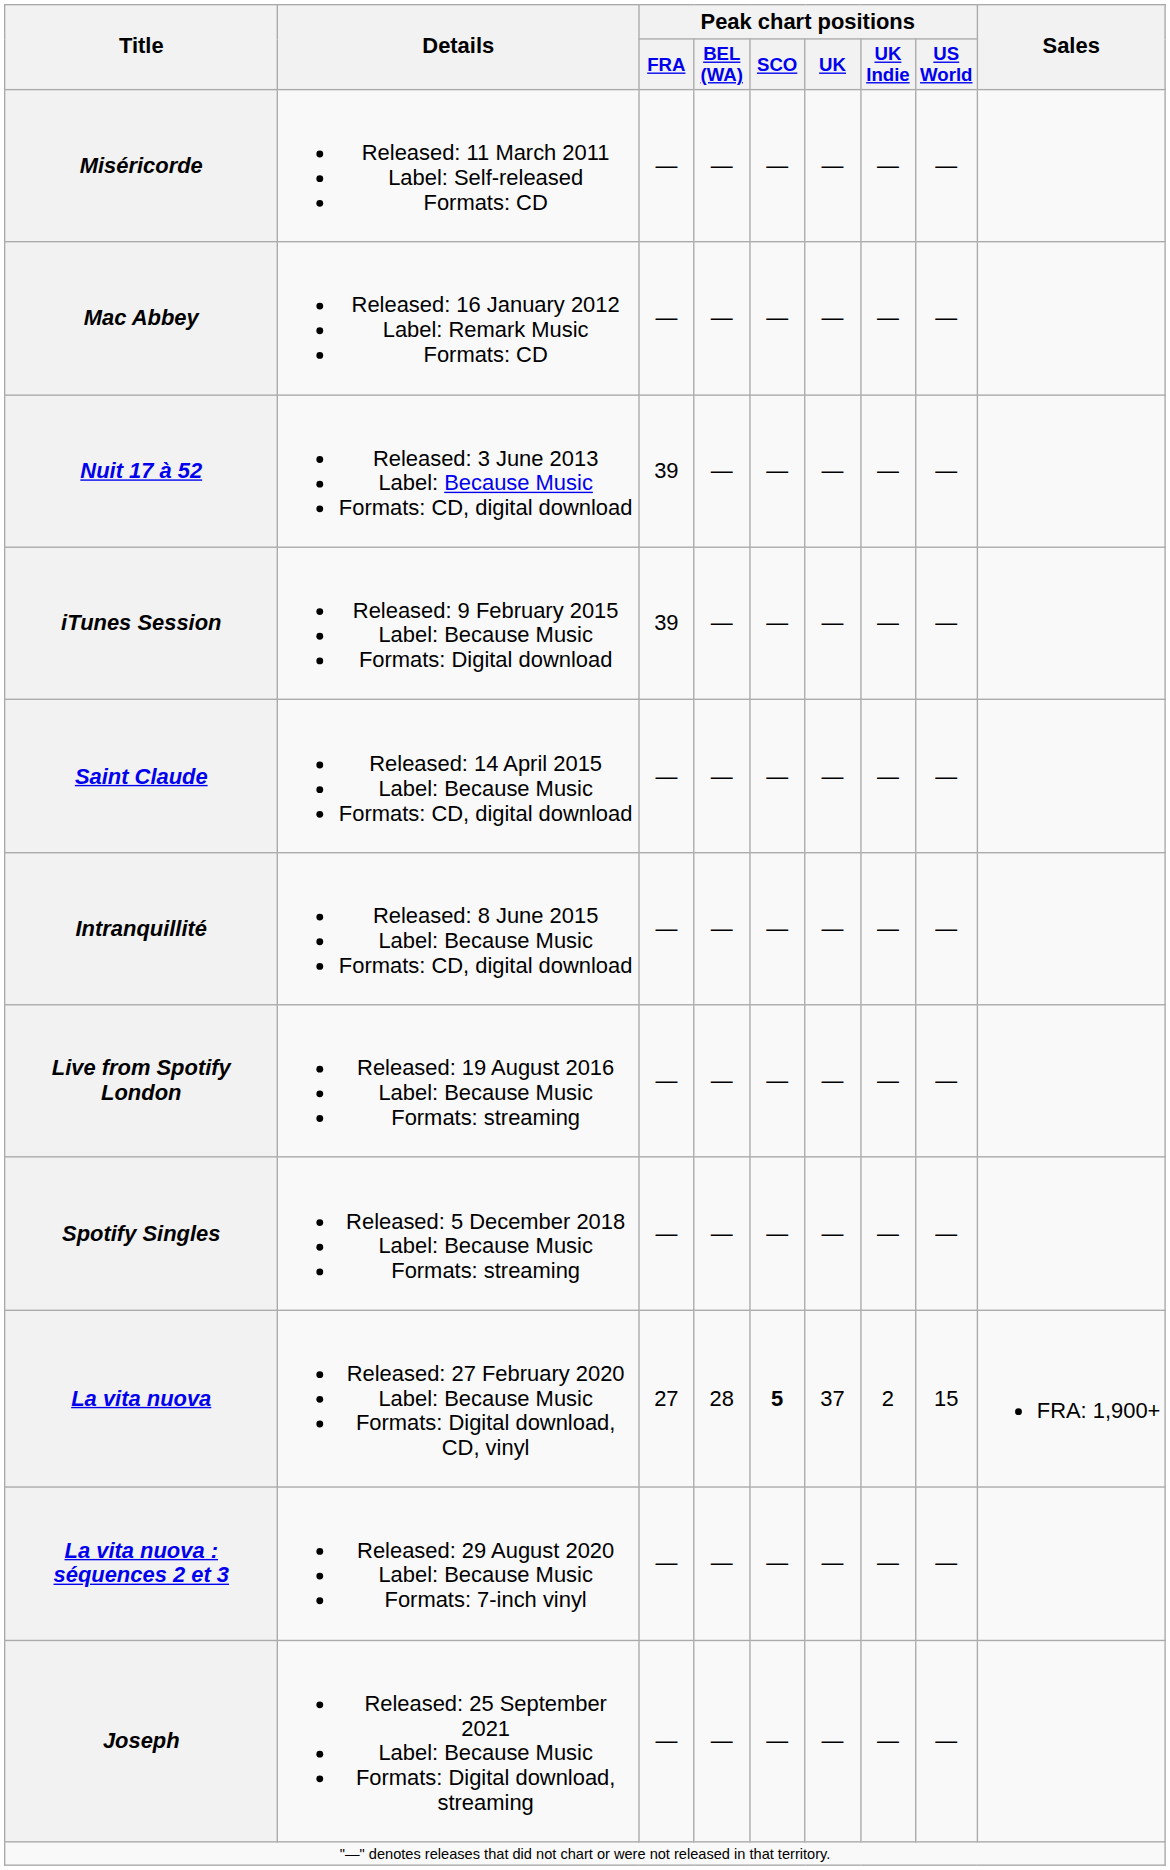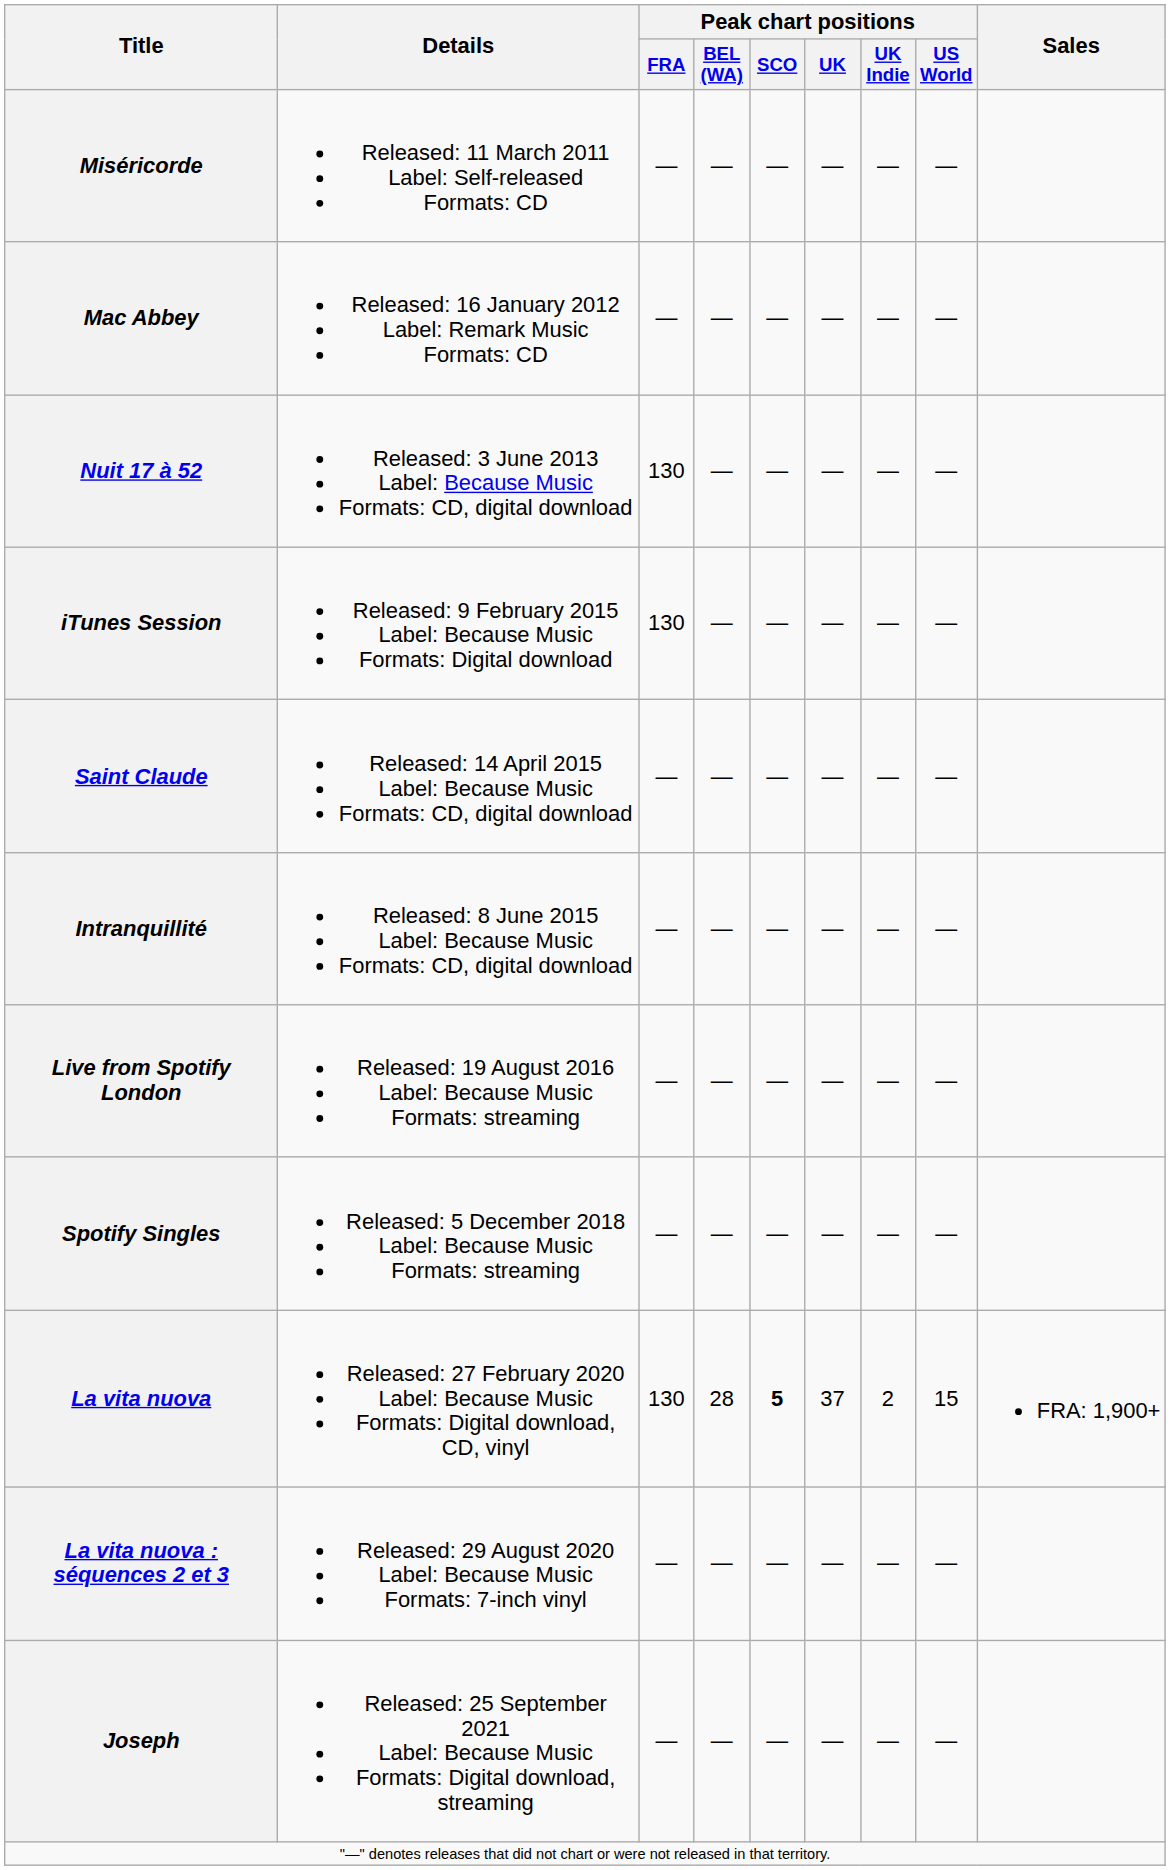Nuit 17 à 52 | Peak chart positions / FRA: 39 -> 130
iTunes Session | Peak chart positions / FRA: 39 -> 130
La vita nuova | Peak chart positions / FRA: 27 -> 130
